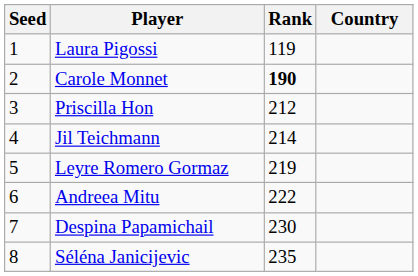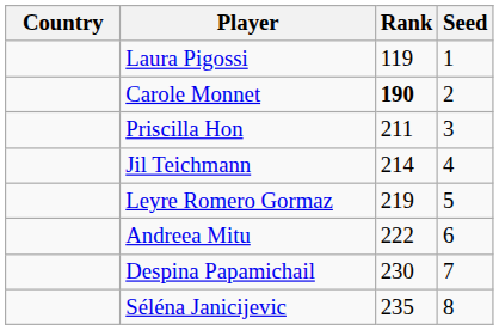columns swapped: Country <-> Seed
Priscilla Hon | Rank: 212 -> 211
